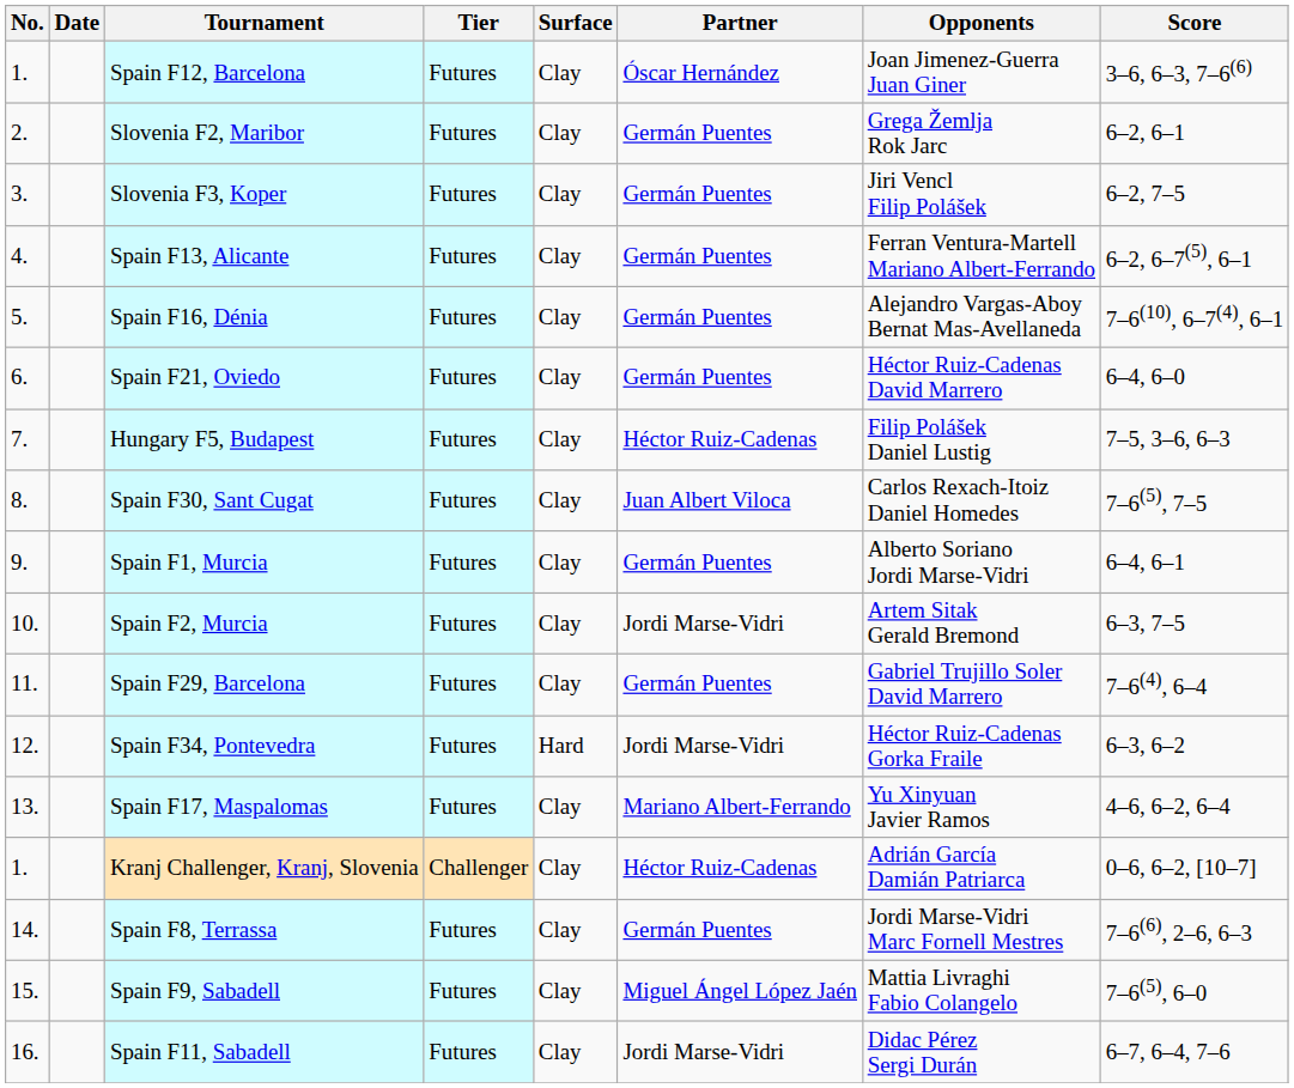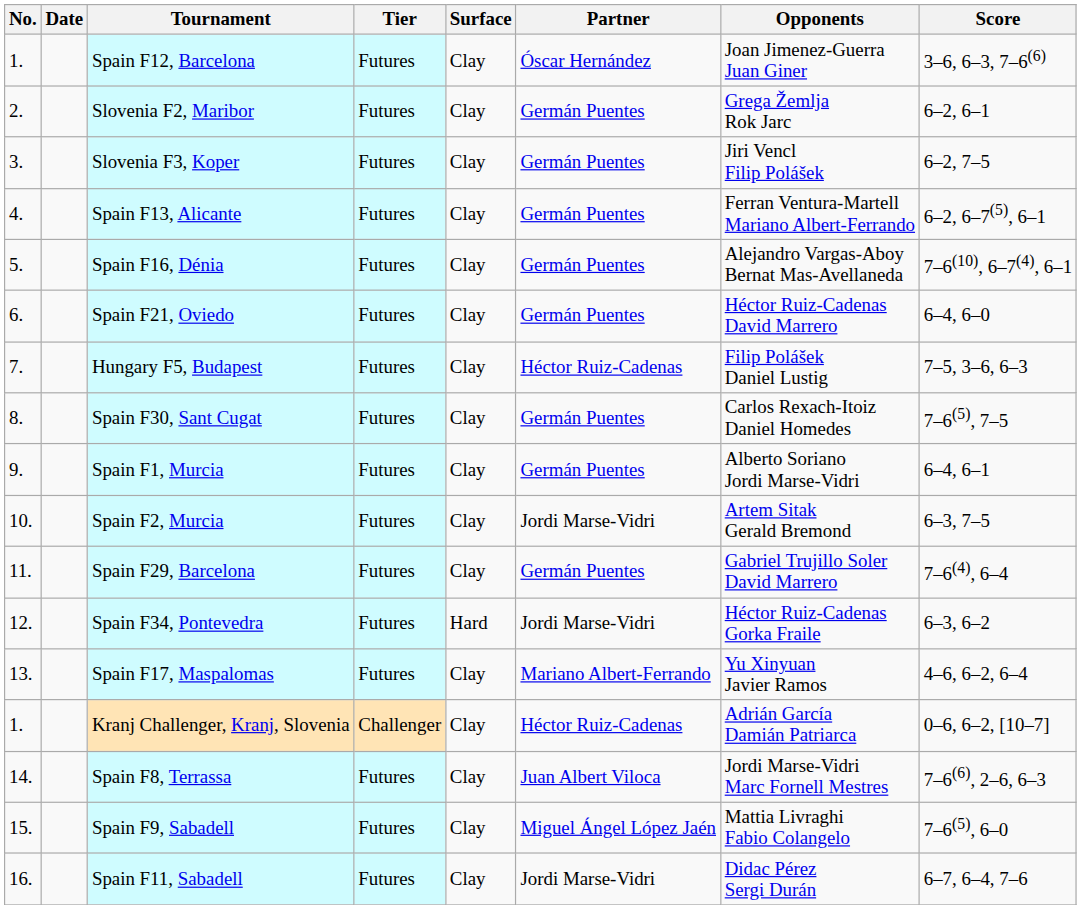Spain F30, Sant Cugat | Partner: Juan Albert Viloca -> Germán Puentes
Spain F8, Terrassa | Partner: Germán Puentes -> Juan Albert Viloca
